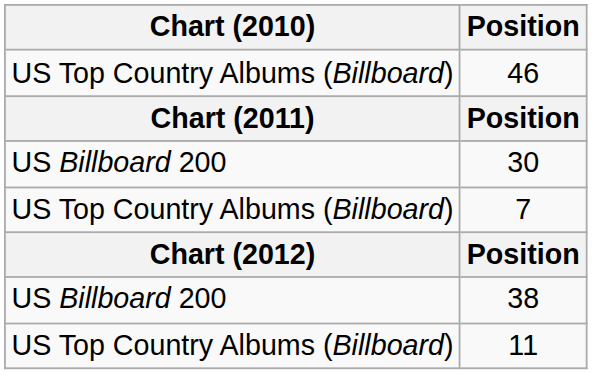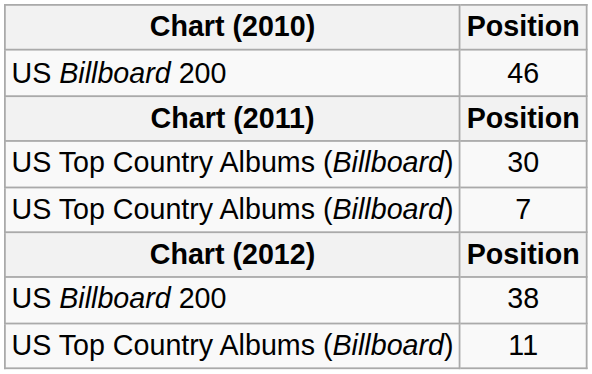46 | Chart (2010): US Top Country Albums (Billboard) -> US Billboard 200
30 | Chart (2010): US Billboard 200 -> US Top Country Albums (Billboard)
